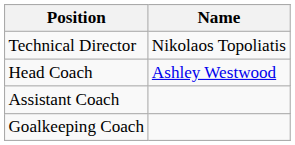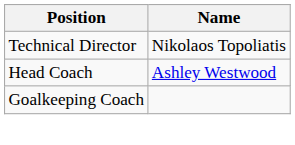- row: Assistant Coach
